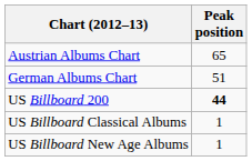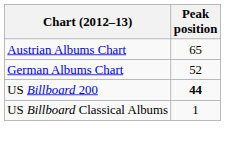German Albums Chart | Peak position: 51 -> 52
- row: US Billboard New Age Albums | 1
